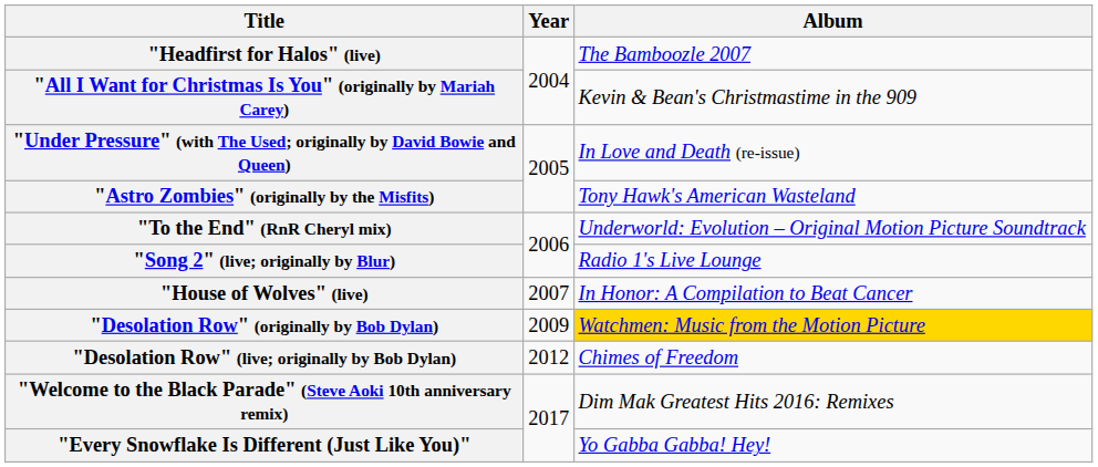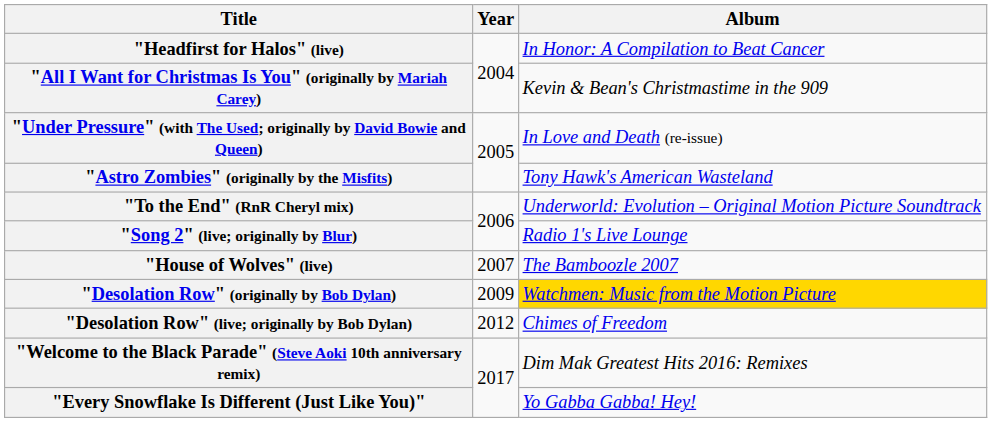"Headfirst for Halos" (live) | Album: The Bamboozle 2007 -> In Honor: A Compilation to Beat Cancer
"House of Wolves" (live) | Album: In Honor: A Compilation to Beat Cancer -> The Bamboozle 2007
